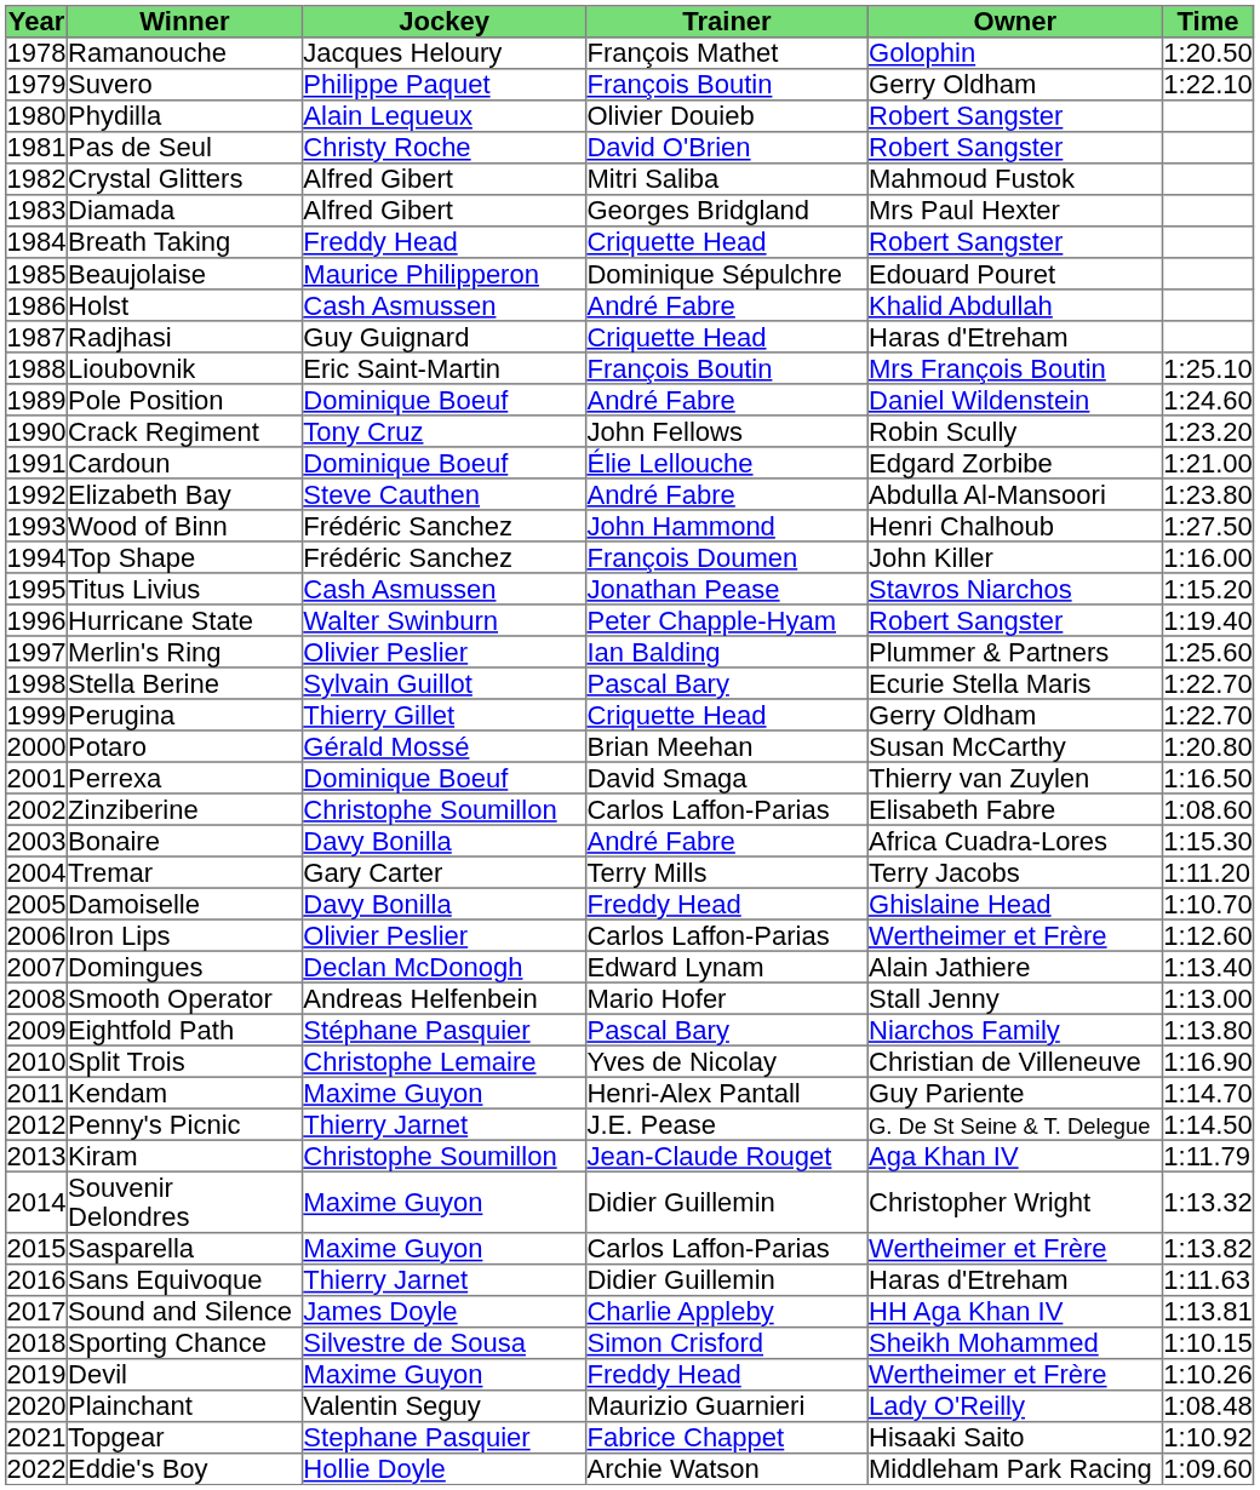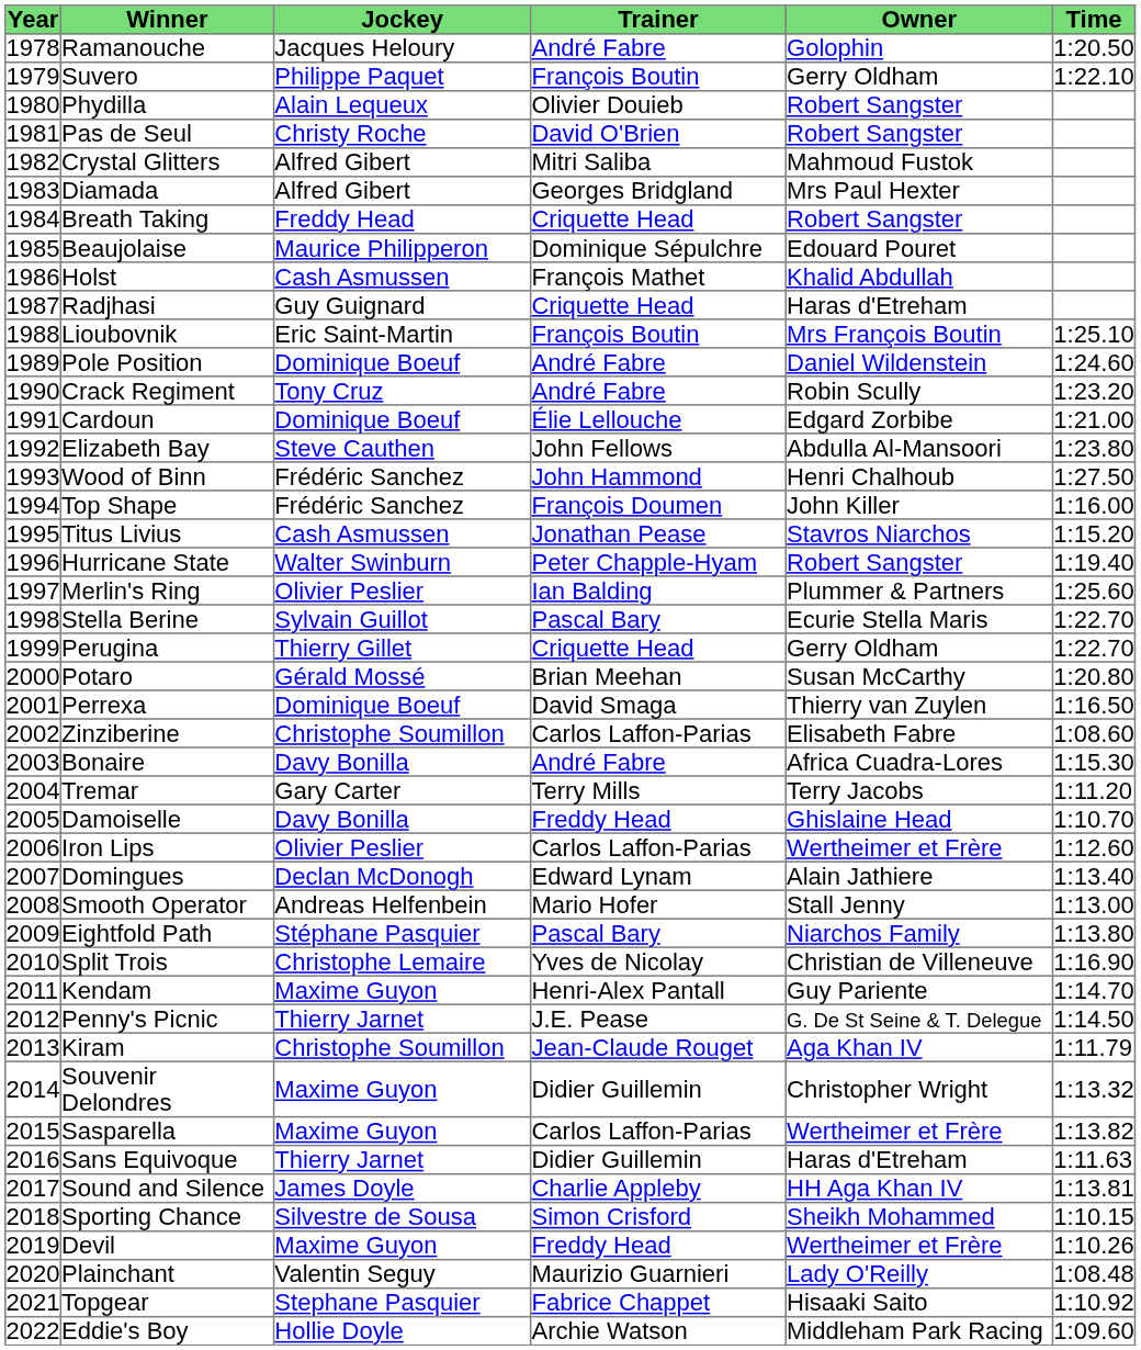Ramanouche | Trainer: François Mathet -> André Fabre
Holst | Trainer: André Fabre -> François Mathet
Crack Regiment | Trainer: John Fellows -> André Fabre
Elizabeth Bay | Trainer: André Fabre -> John Fellows
